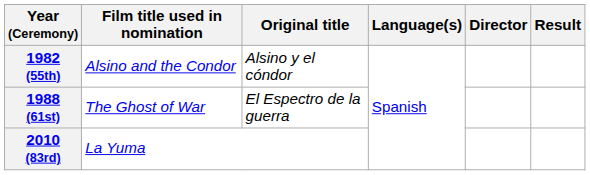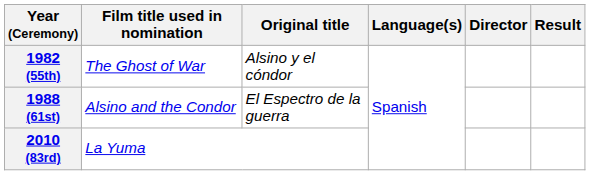1982 (55th) | Film title used in nomination: Alsino and the Condor -> The Ghost of War
1988 (61st) | Film title used in nomination: The Ghost of War -> Alsino and the Condor
